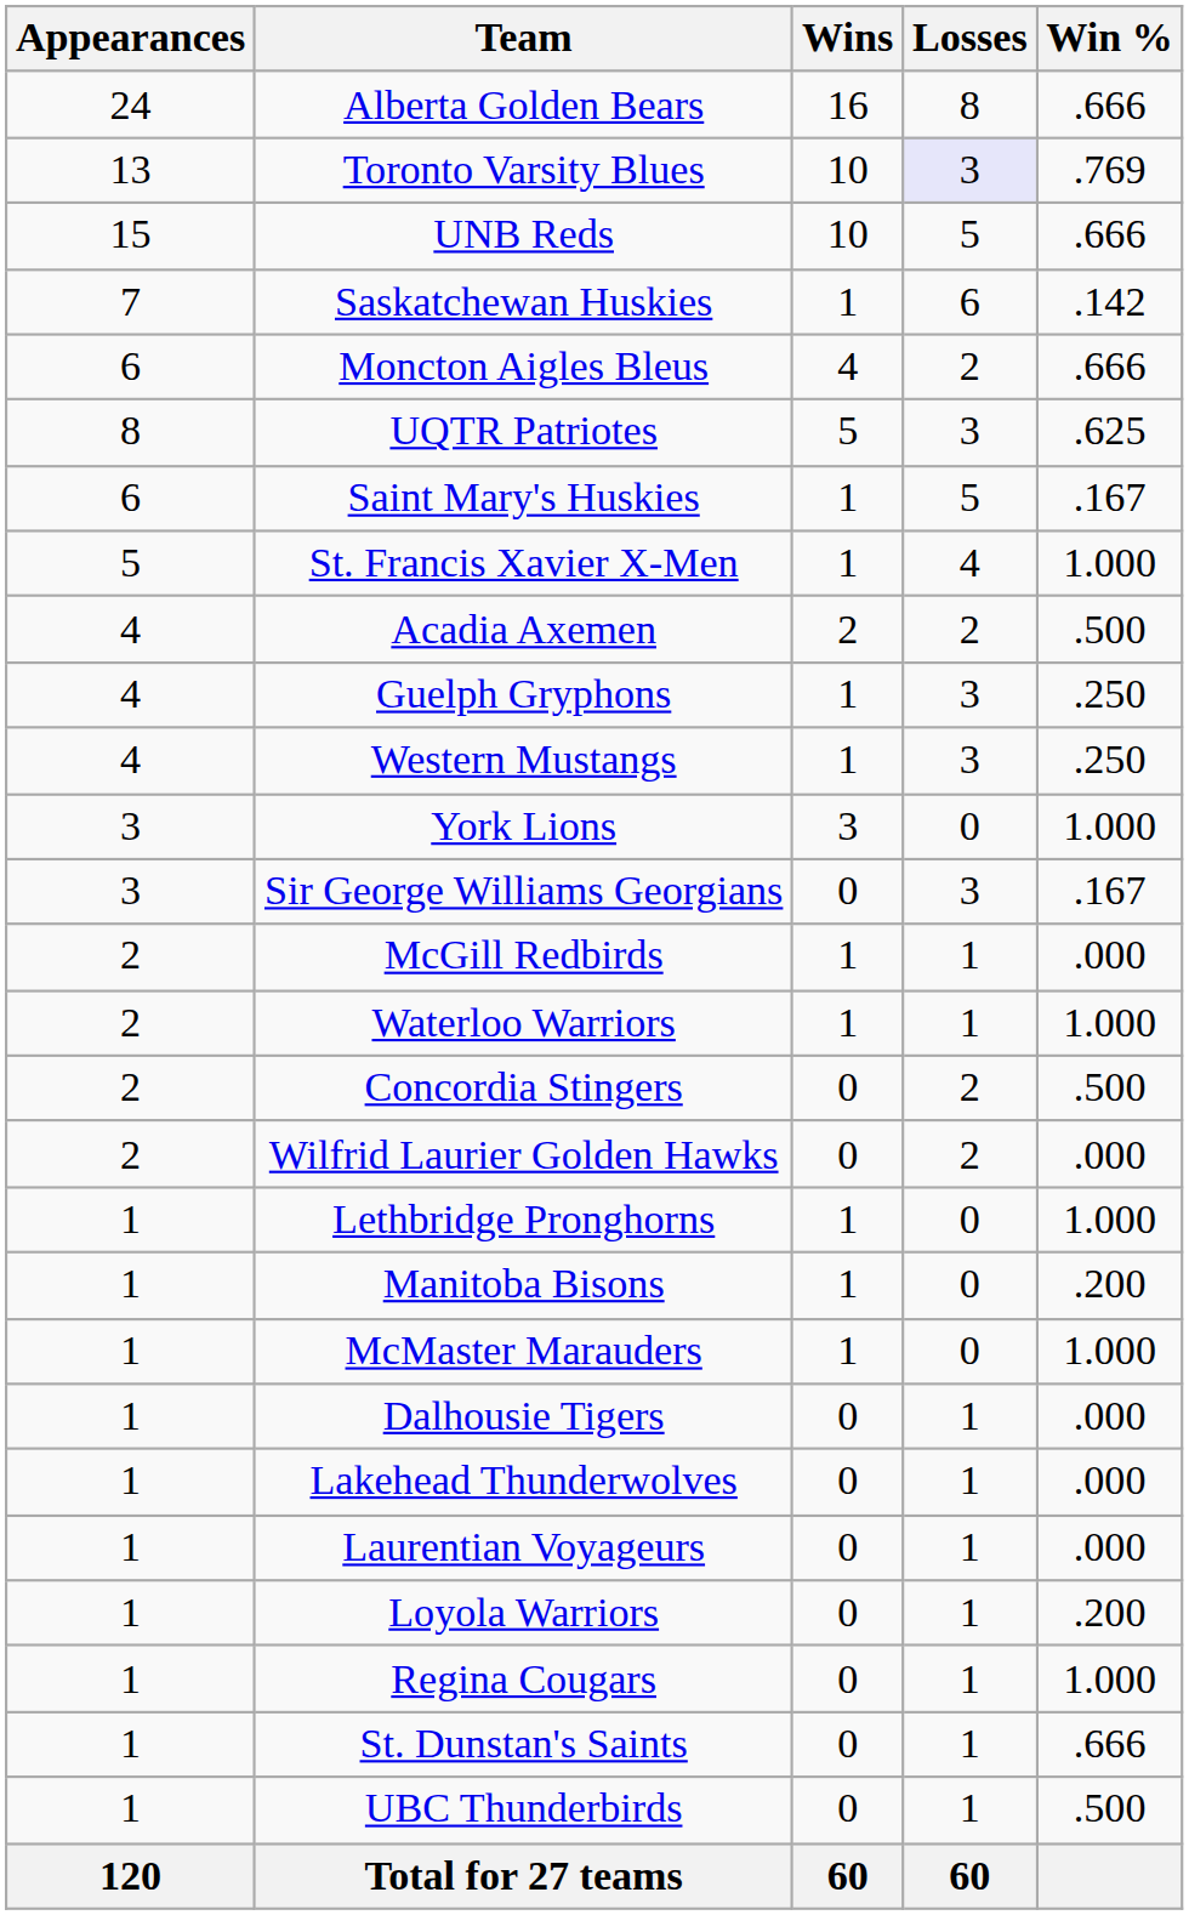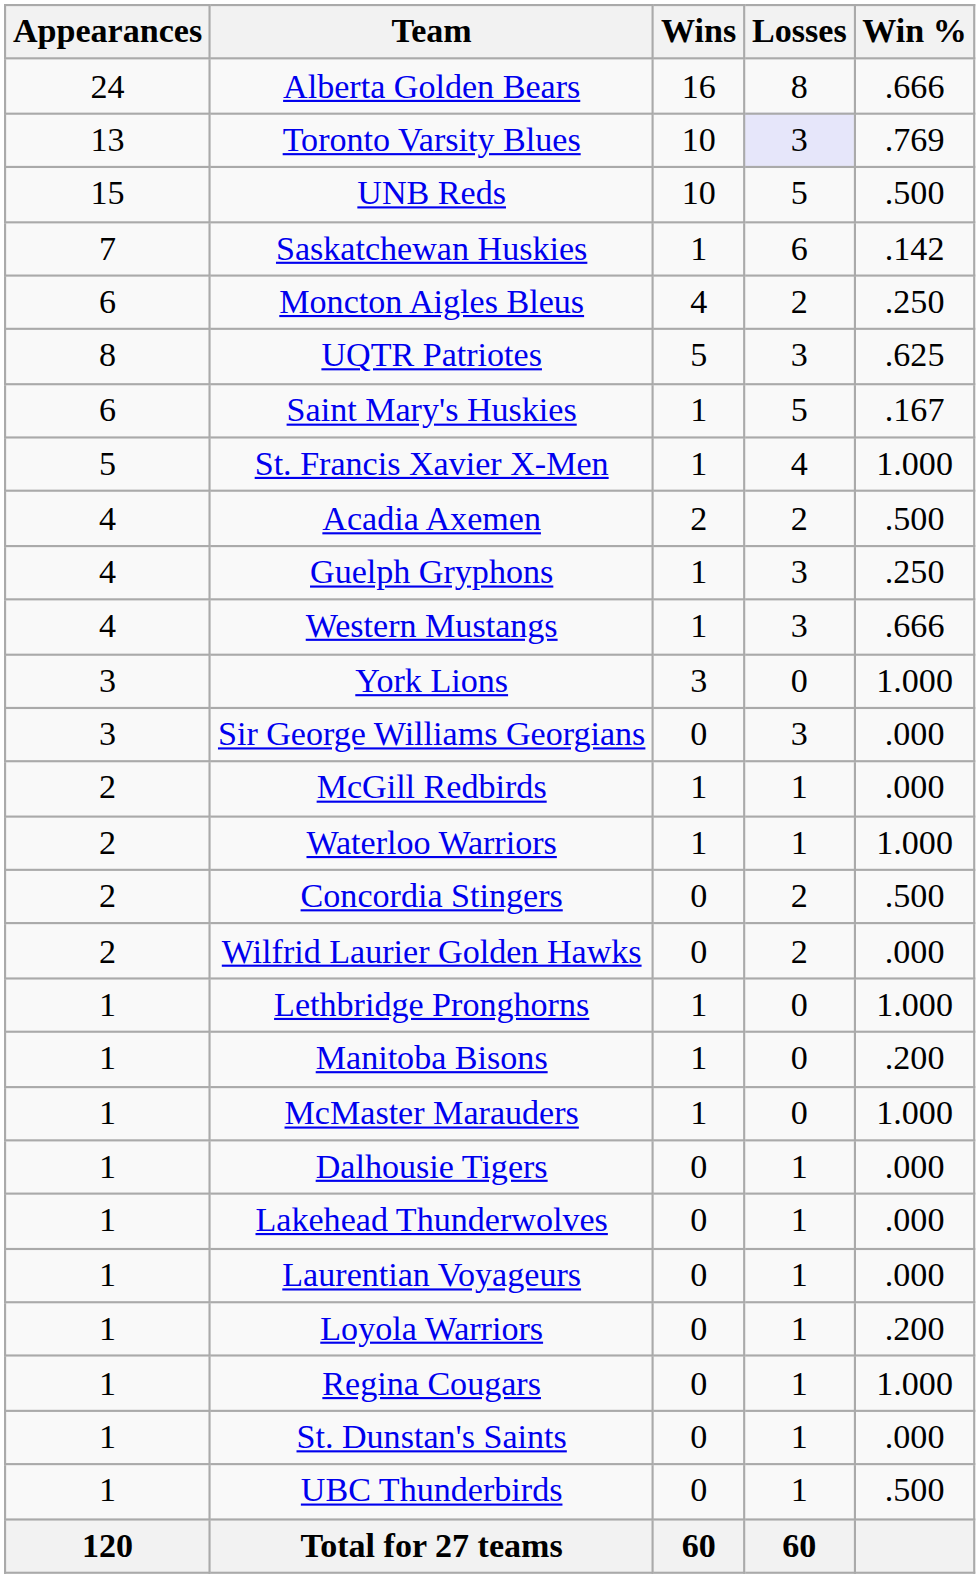UNB Reds | Win %: .666 -> .500
Moncton Aigles Bleus | Win %: .666 -> .250
Western Mustangs | Win %: .250 -> .666
Sir George Williams Georgians | Win %: .167 -> .000
St. Dunstan's Saints | Win %: .666 -> .000
